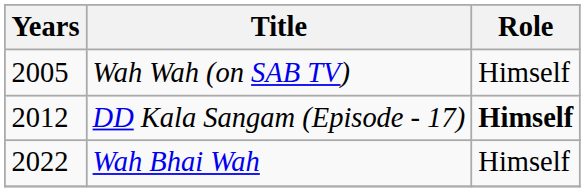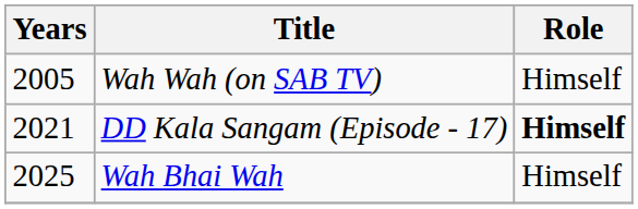DD Kala Sangam (Episode - 17) | Years: 2012 -> 2021
Wah Bhai Wah | Years: 2022 -> 2025
